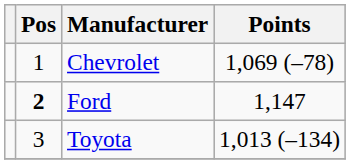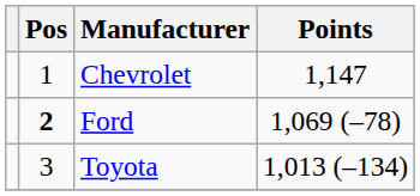Chevrolet | Points: 1,069 (–78) -> 1,147
Ford | Points: 1,147 -> 1,069 (–78)
